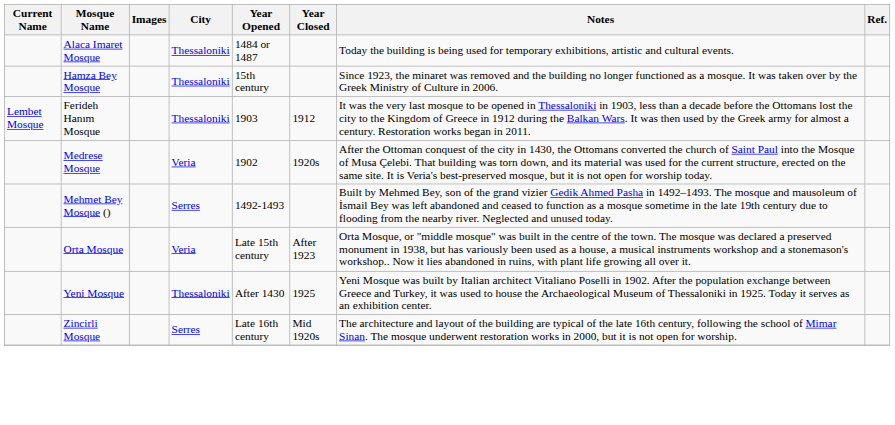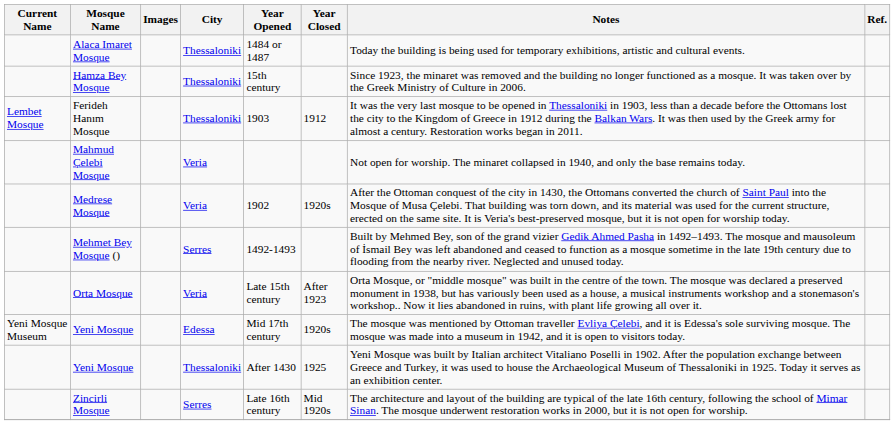+ row: Mahmud Çelebi Mosque | Veria | Not open for worship. The minaret collapsed in 1940, and only the base remains today.
+ row: Yeni Mosque Museum | Yeni Mosque | Edessa | Mid 17th century | 1920s | The mosque was mentioned by Ottoman traveller Evliya Çelebi, and it is Edessa's sole surviving mosque. The mosque was made into a museum in 1942, and it is open to visitors today.
